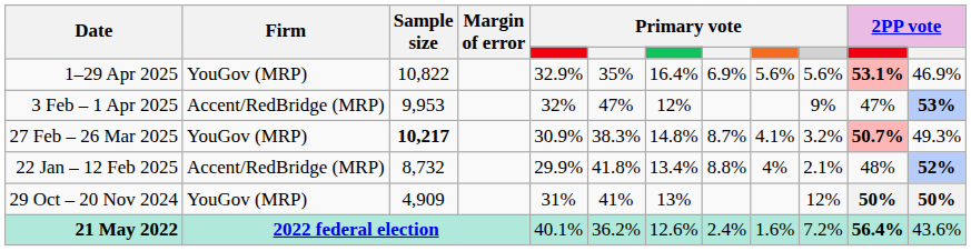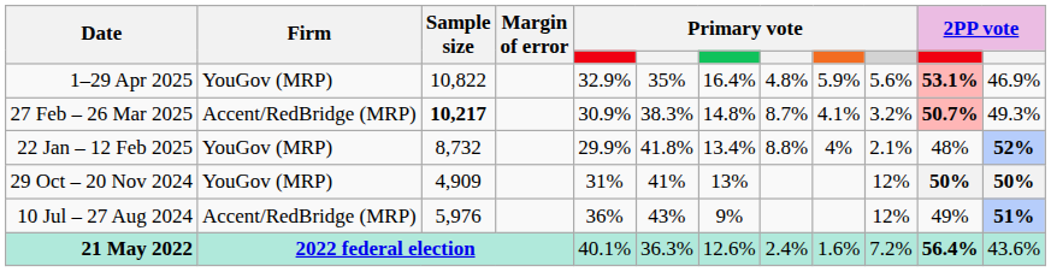1–29 Apr 2025 | column 8: 6.9% -> 4.8%
1–29 Apr 2025 | column 9: 5.6% -> 5.9%
- row: 3 Feb – 1 Apr 2025 | Accent/RedBridge (MRP) | 9,953 | 32% | 47% | 12% | 9% | 47% | 53%
27 Feb – 26 Mar 2025 | Firm: YouGov (MRP) -> Accent/RedBridge (MRP)
22 Jan – 12 Feb 2025 | Firm: Accent/RedBridge (MRP) -> YouGov (MRP)
+ row: 10 Jul – 27 Aug 2024 | Accent/RedBridge (MRP) | 5,976 | 36% | 43% | 9% | 12% | 49% | 51%
21 May 2022 | column 6: 36.2% -> 36.3%
